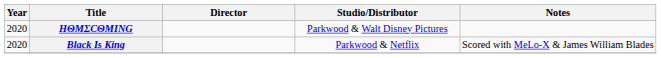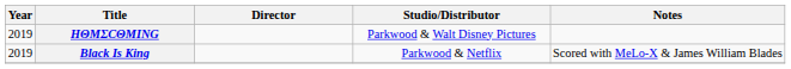HΘMΣCΘMING | Year: 2020 -> 2019
Black Is King | Year: 2020 -> 2019
